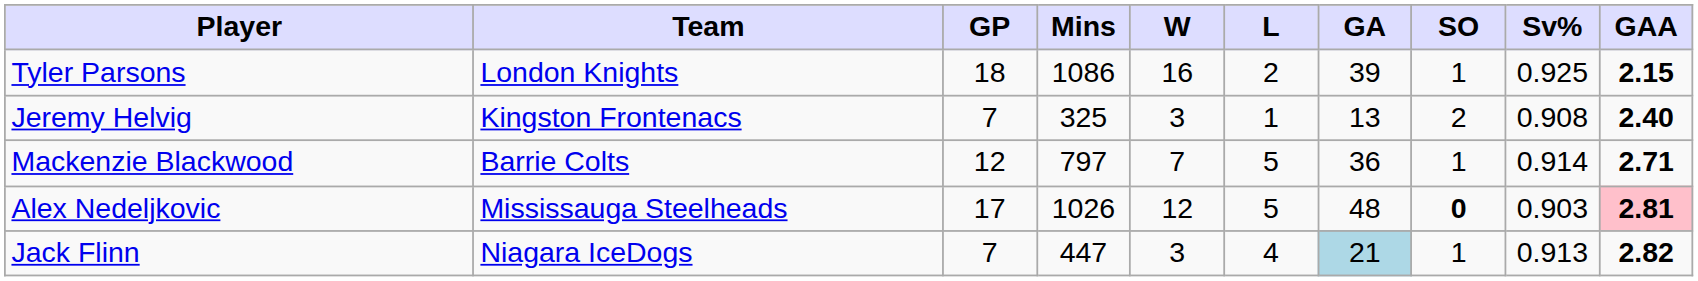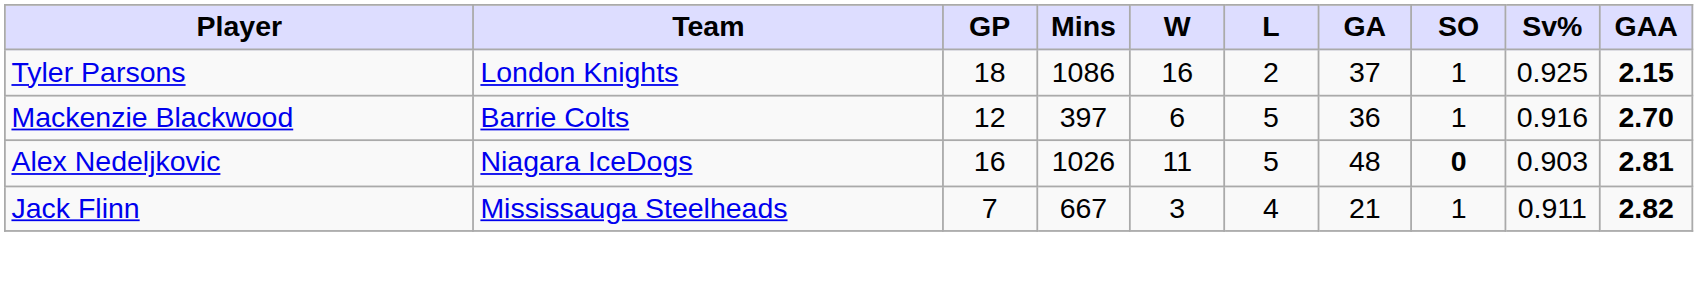Tyler Parsons | GA: 39 -> 37
- row: Jeremy Helvig | Kingston Frontenacs | 7 | 325 | 3 | 1 | 13 | 2 | 0.908 | 2.40
Mackenzie Blackwood | Mins: 797 -> 397
Mackenzie Blackwood | W: 7 -> 6
Mackenzie Blackwood | Sv%: 0.914 -> 0.916
Mackenzie Blackwood | GAA: 2.71 -> 2.70
Alex Nedeljkovic | Team: Mississauga Steelheads -> Niagara IceDogs
Alex Nedeljkovic | GP: 17 -> 16
Alex Nedeljkovic | W: 12 -> 11
Alex Nedeljkovic | GAA: pink background -> no background
Jack Flinn | Team: Niagara IceDogs -> Mississauga Steelheads
Jack Flinn | Mins: 447 -> 667
Jack Flinn | GA: lightblue background -> no background
Jack Flinn | Sv%: 0.913 -> 0.911
